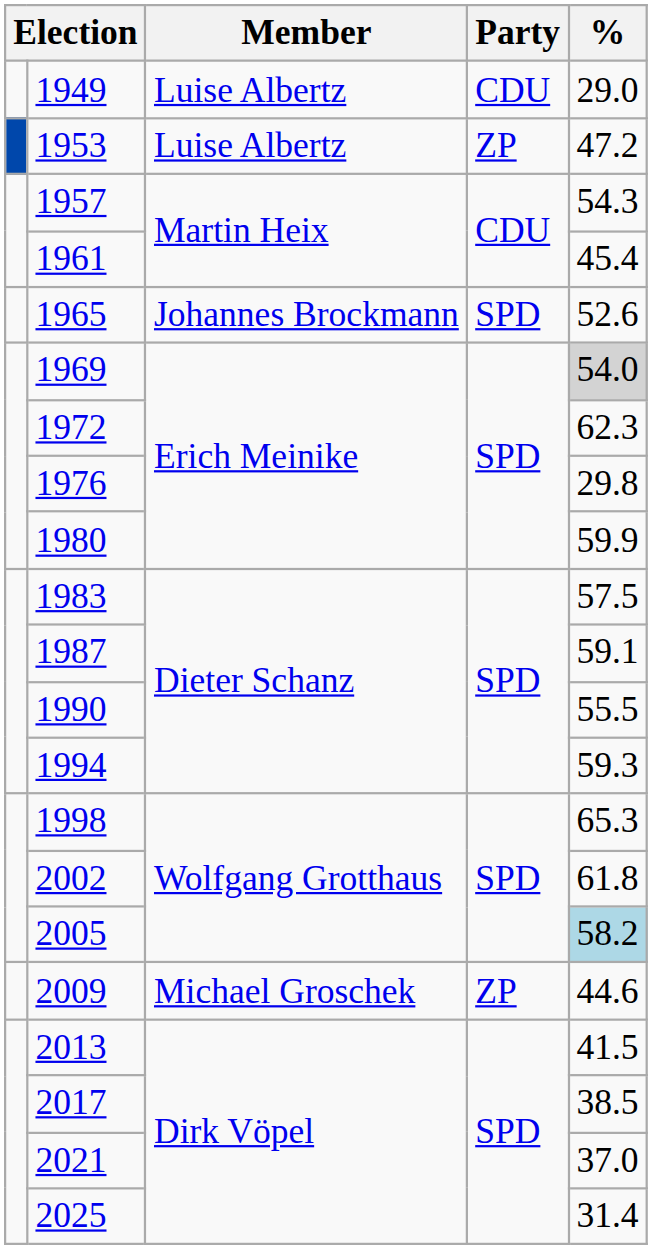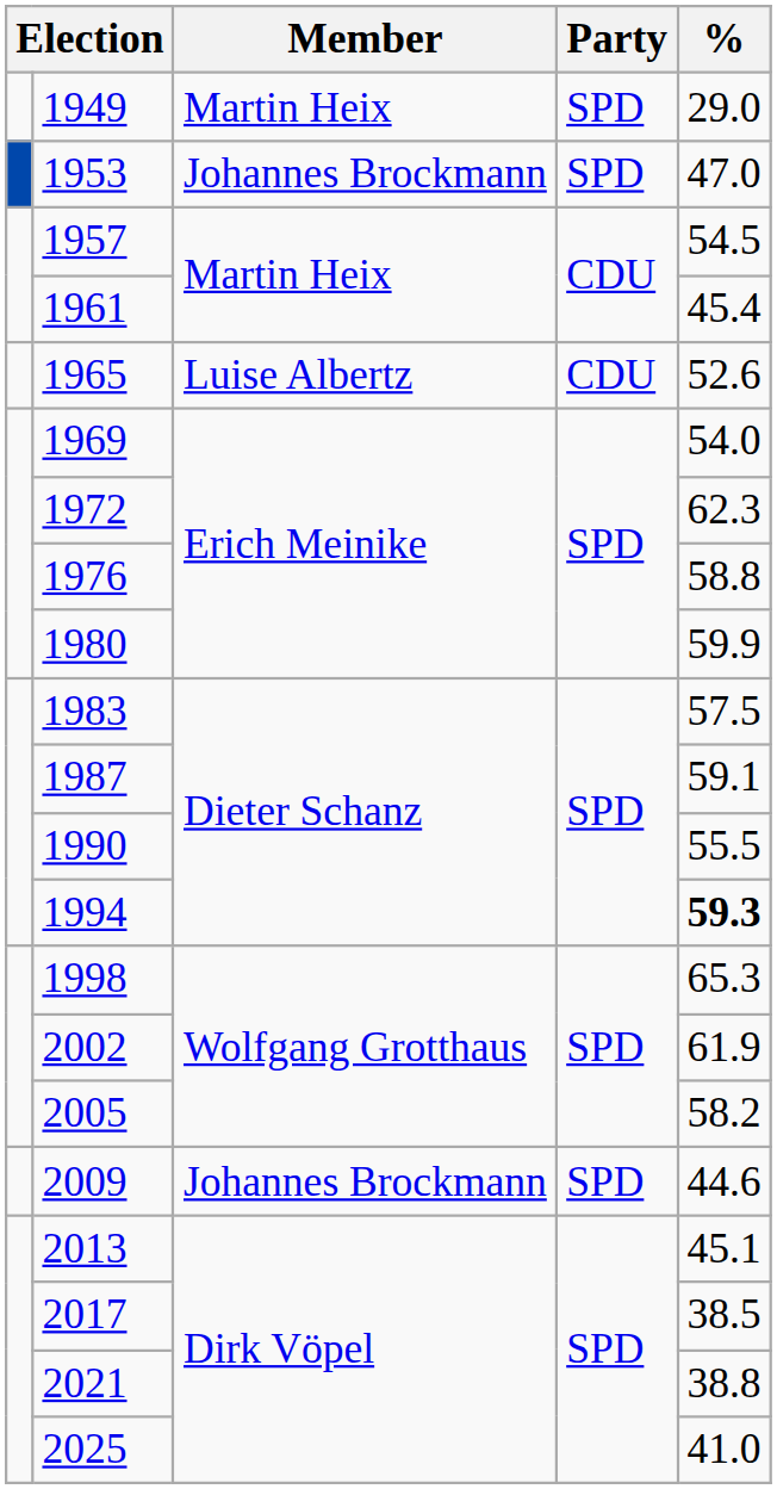1949 | Member: Luise Albertz -> Martin Heix
1949 | Party: CDU -> SPD
1953 | Member: Luise Albertz -> Johannes Brockmann
1953 | Party: ZP -> SPD
1953 | %: 47.2 -> 47.0
1957 | %: 54.3 -> 54.5
1965 | Member: Johannes Brockmann -> Luise Albertz
1965 | Party: SPD -> CDU
1969 | %: lightgrey background -> no background
1976 | %: 29.8 -> 58.8
1994 | %: normal -> bold
2002 | %: 61.8 -> 61.9
2005 | %: lightblue background -> no background
2009 | Member: Michael Groschek -> Johannes Brockmann
2009 | Party: ZP -> SPD
2013 | %: 41.5 -> 45.1
2021 | %: 37.0 -> 38.8
2025 | %: 31.4 -> 41.0
